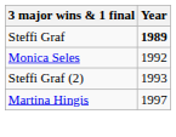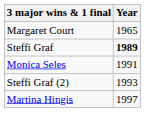+ row: Margaret Court | 1965
Monica Seles | Year: 1992 -> 1991
